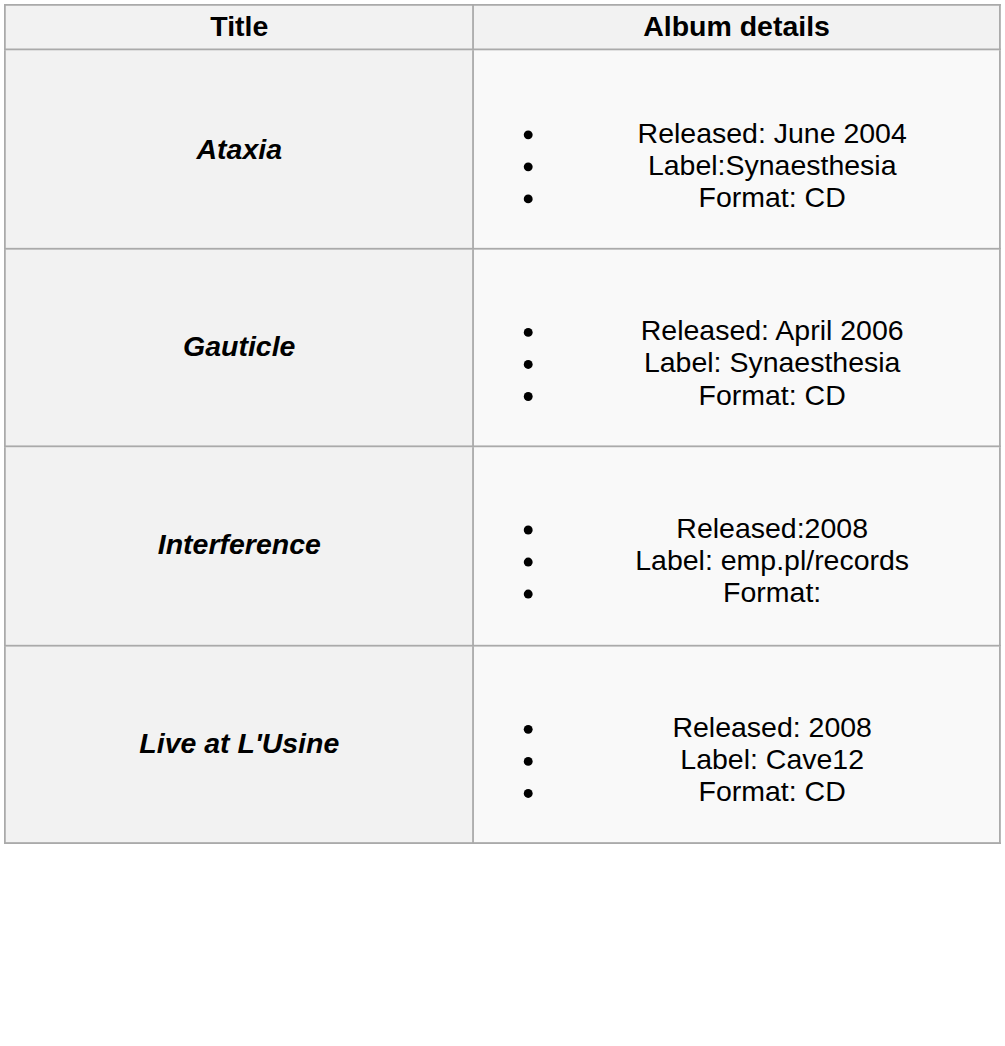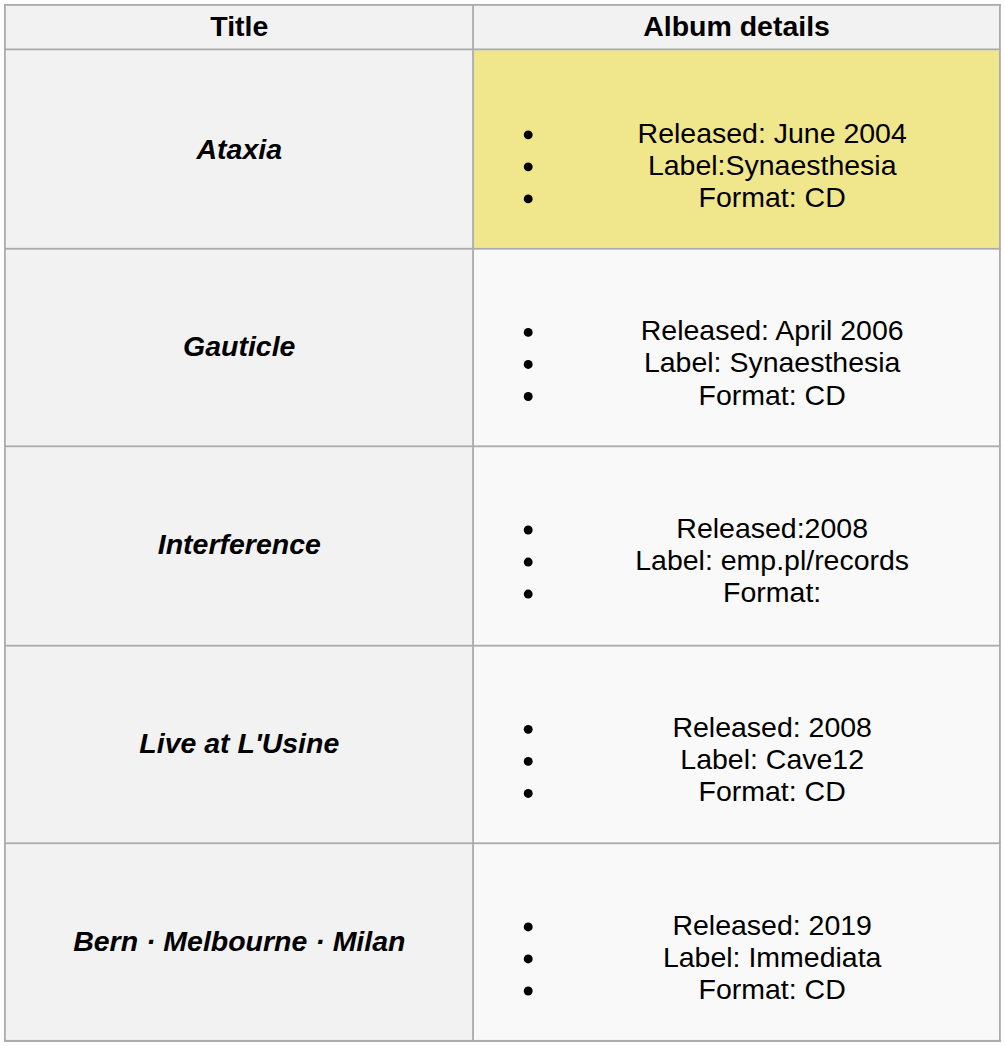Ataxia | Album details: no background -> khaki background
+ row: Bern · Melbourne · Milan | Released: 2019 Label: Immediata Format: CD
